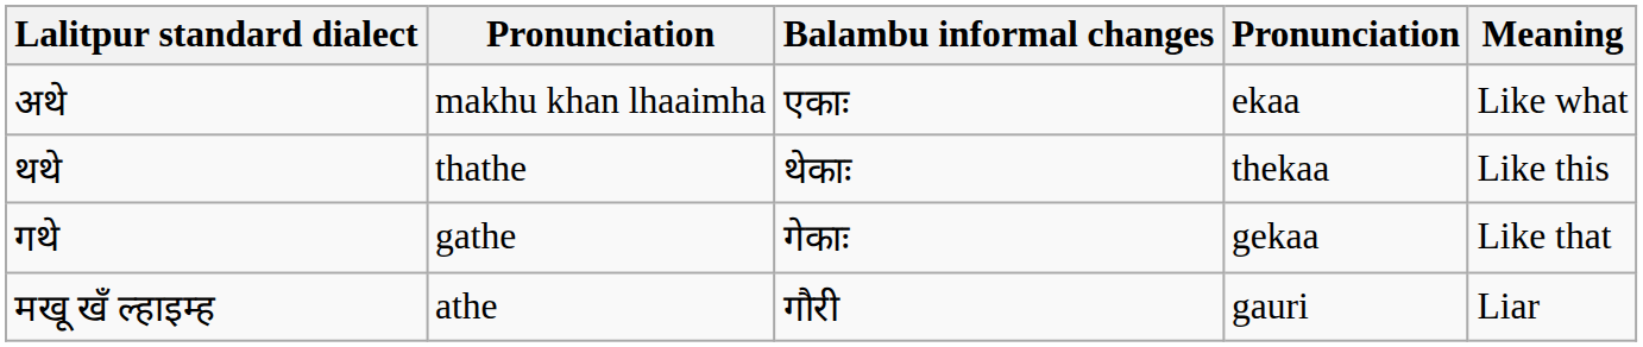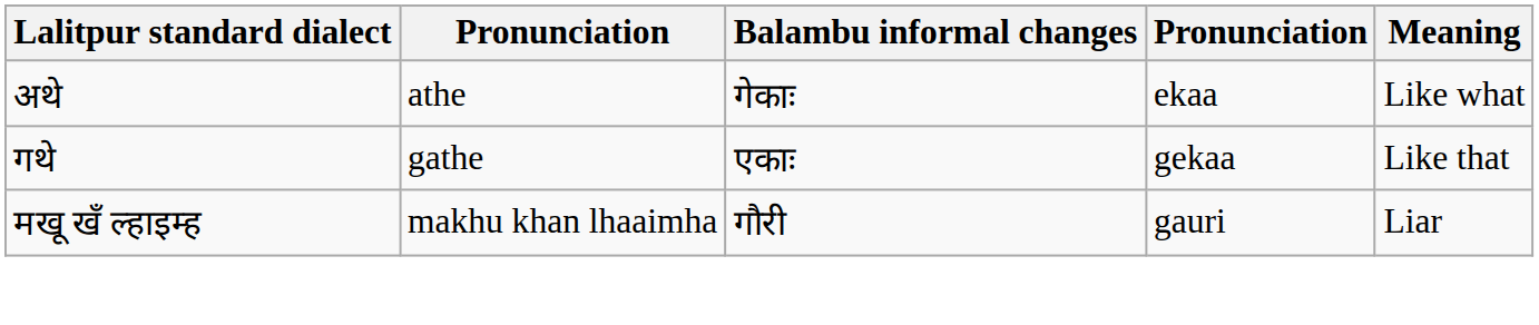अथे | column 2: makhu khan lhaaimha -> athe
अथे | Balambu informal changes: एकाः -> गेकाः
- row: थथे | thathe | थेकाः | thekaa | Like this
गथे | Balambu informal changes: गेकाः -> एकाः
मखू खँ ल्हाइम्ह | column 2: athe -> makhu khan lhaaimha
